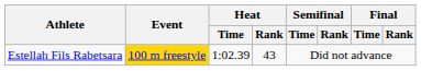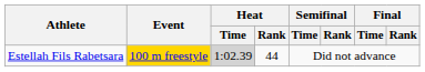Estellah Fils Rabetsara | Heat / Time: no background -> lightgrey background
Estellah Fils Rabetsara | Heat / Rank: 43 -> 44
